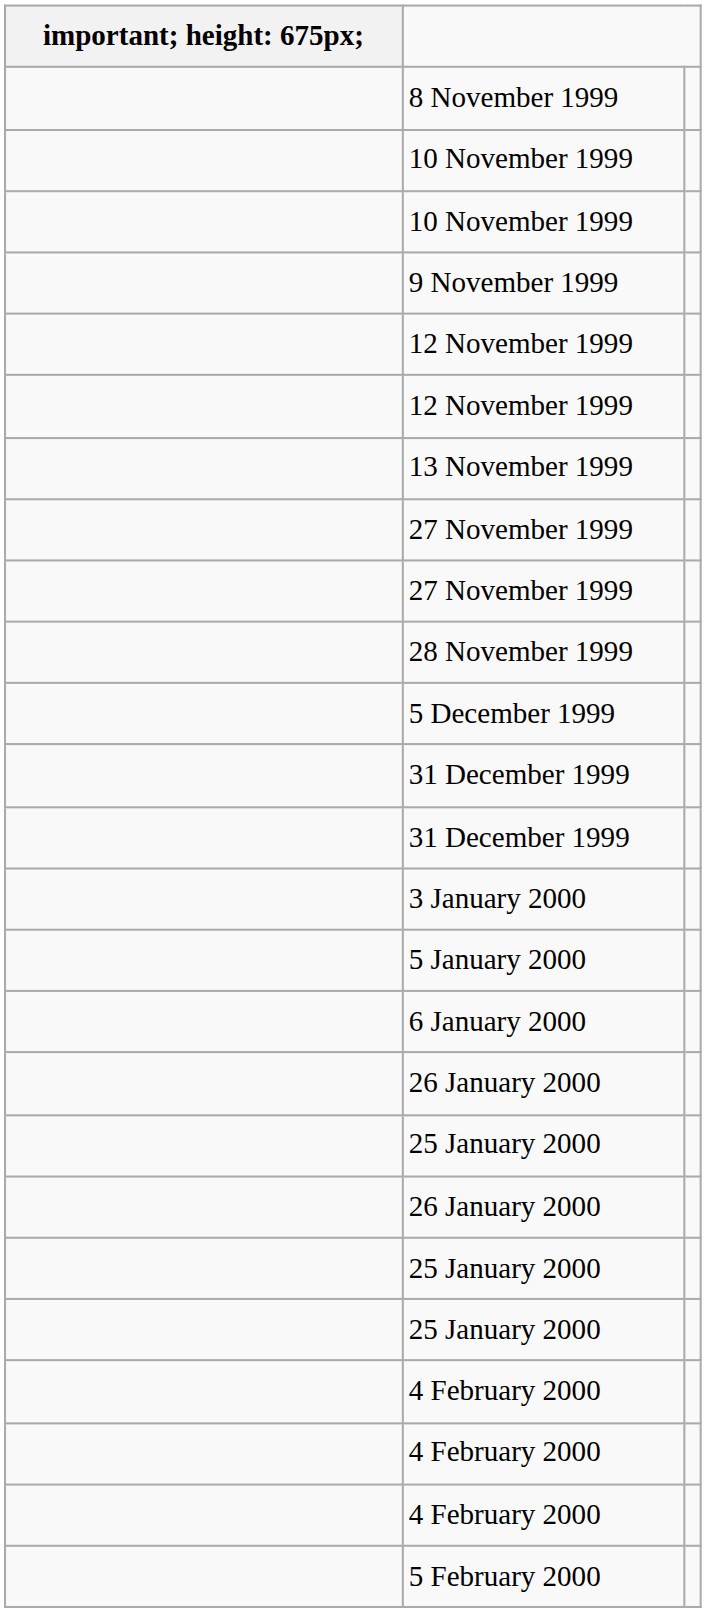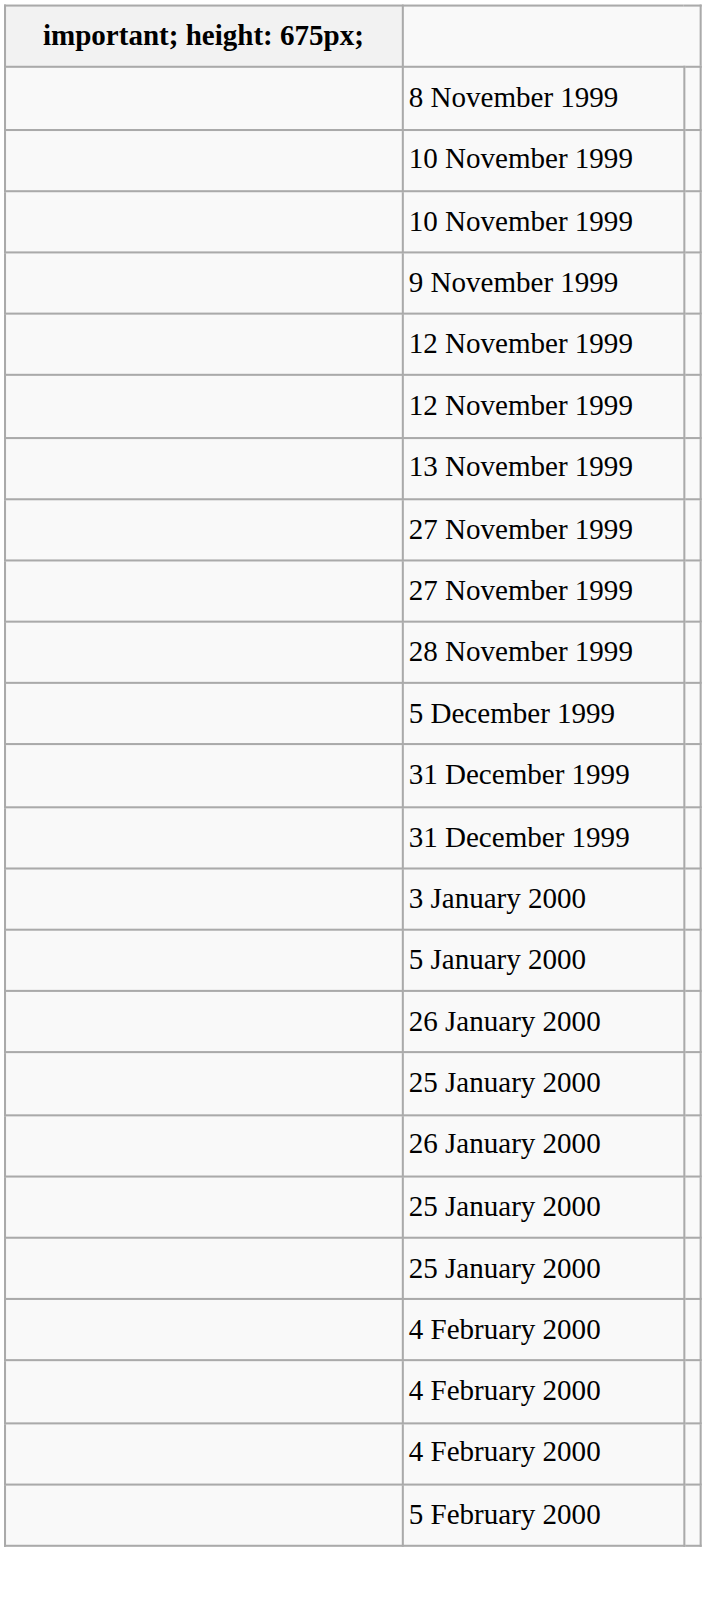- row: 6 January 2000
